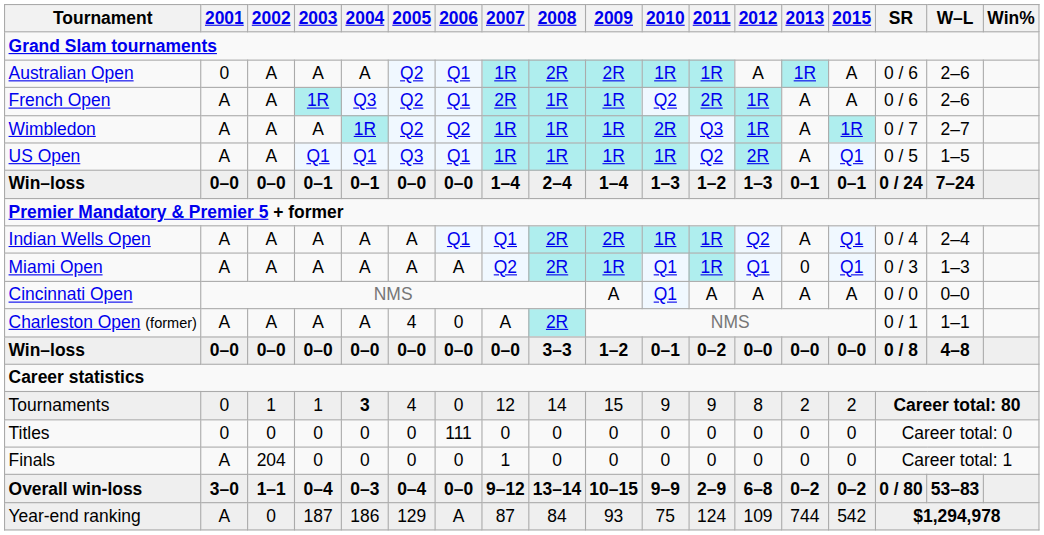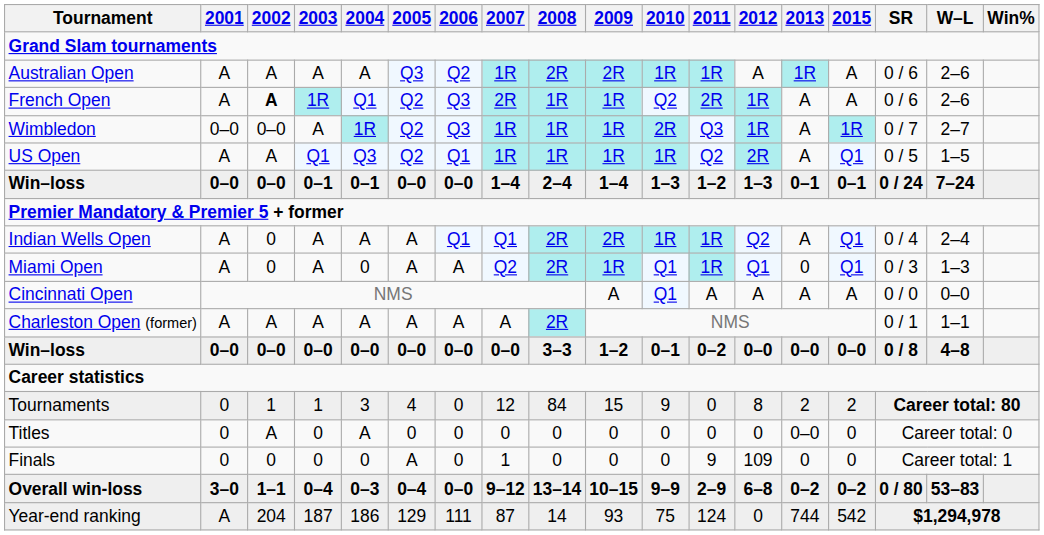Australian Open | 2001: 0 -> A
Australian Open | 2005: Q2 -> Q3
Australian Open | 2006: Q1 -> Q2
French Open | 2002: normal -> bold
French Open | 2004: Q3 -> Q1
French Open | 2006: Q1 -> Q3
Wimbledon | 2001: A -> 0–0
Wimbledon | 2002: A -> 0–0
Wimbledon | 2006: Q2 -> Q3
US Open | 2004: Q1 -> Q3
US Open | 2005: Q3 -> Q2
Indian Wells Open | 2002: A -> 0
Miami Open | 2002: A -> 0
Miami Open | 2004: A -> 0
Charleston Open (former) | 2005: 4 -> A
Charleston Open (former) | 2006: 0 -> A
Tournaments | 2004: bold -> normal
Tournaments | 2008: 14 -> 84
Tournaments | 2011: 9 -> 0
Titles | 2002: 0 -> A
Titles | 2004: 0 -> A
Titles | 2006: 111 -> 0
Titles | 2013: 0 -> 0–0
Finals | 2001: A -> 0
Finals | 2002: 204 -> 0
Finals | 2005: 0 -> A
Finals | 2011: 0 -> 9
Finals | 2012: 0 -> 109
Year-end ranking | 2002: 0 -> 204
Year-end ranking | 2006: A -> 111
Year-end ranking | 2008: 84 -> 14
Year-end ranking | 2012: 109 -> 0
